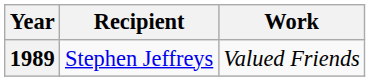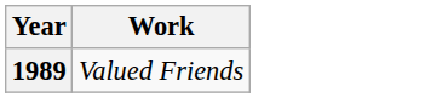- column: Recipient | Stephen Jeffreys
